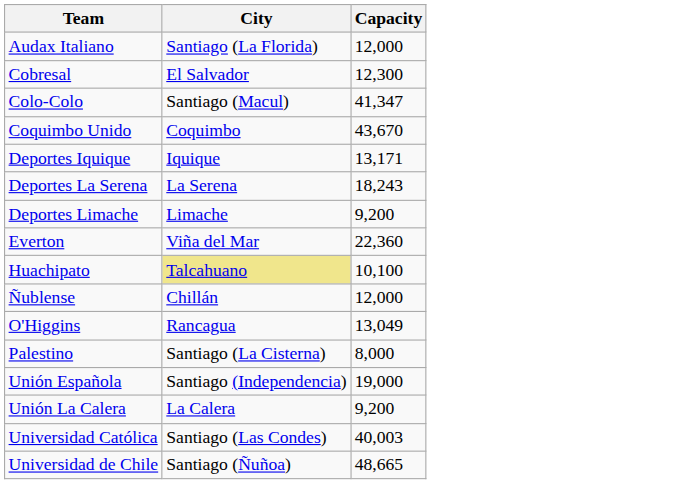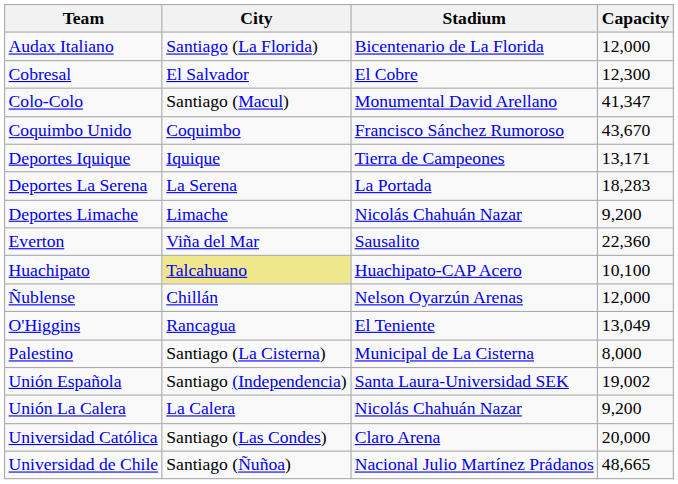+ column: Stadium | Bicentenario de La Florida | El Cobre | Monumental David Arellano | Francisco Sánchez Rumoroso | Tierra de Campeones | La Portada | Nicolás Chahuán Nazar | Sausalito | Huachipato-CAP Acero | Nelson Oyarzún Arenas | El Teniente | Municipal de La Cisterna | Santa Laura-Universidad SEK | Nicolás Chahuán Nazar | Claro Arena | Nacional Julio Martínez Prádanos
Deportes La Serena | Capacity: 18,243 -> 18,283
Unión Española | Capacity: 19,000 -> 19,002
Universidad Católica | Capacity: 40,003 -> 20,000
